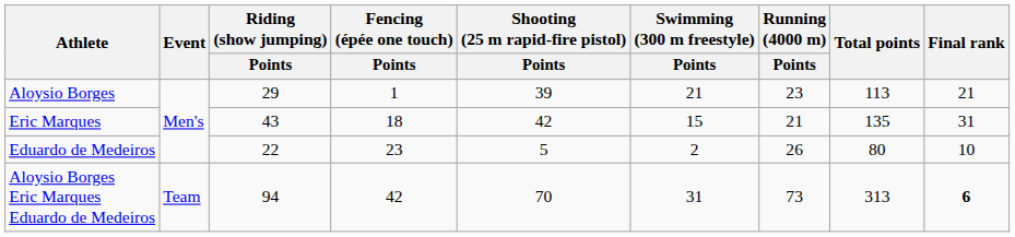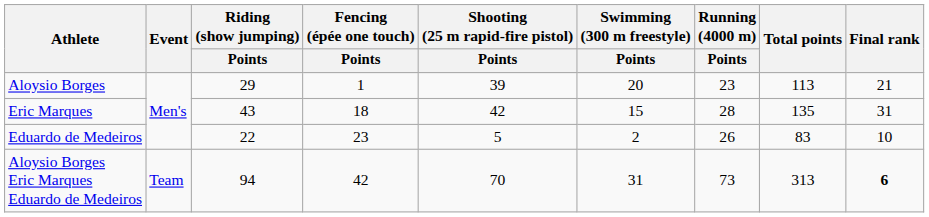Aloysio Borges | Swimming (300 m freestyle) / Points: 21 -> 20
Eric Marques | Running (4000 m) / Points: 21 -> 28
Eduardo de Medeiros | Total points: 80 -> 83
